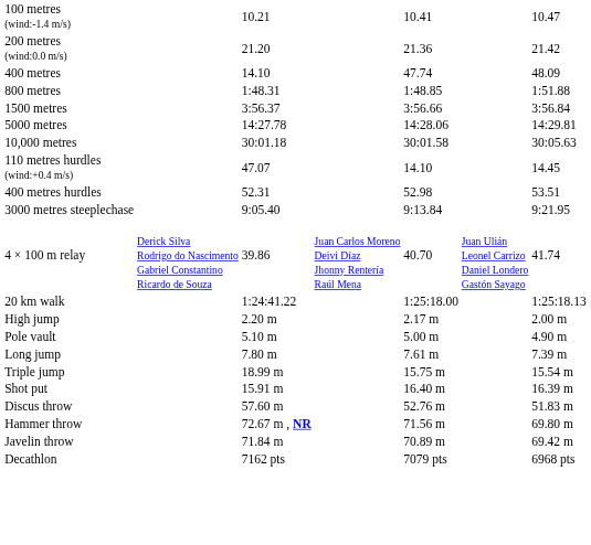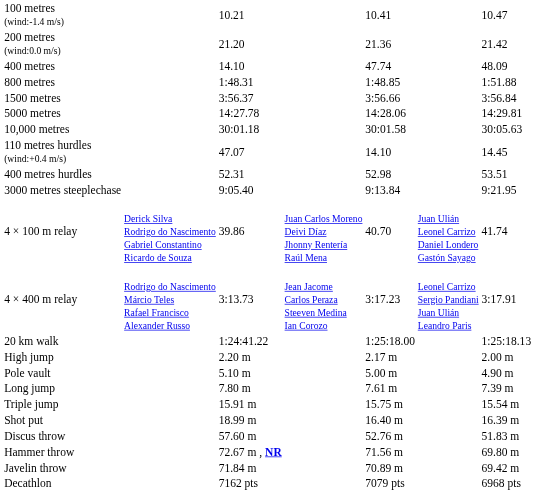+ row: 4 × 400 m relay | Rodrigo do Nascimento Márcio Teles Rafael Francisco Alexander Russo | 3:13.73 | Jean Jacome Carlos Peraza Steeven Medina Ian Corozo | 3:17.23 | Leonel Carrizo Sergio Pandiani Juan Ulián Leandro Paris | 3:17.91
Triple jump | column 3: 18.99 m -> 15.91 m
Shot put | column 3: 15.91 m -> 18.99 m
